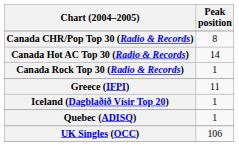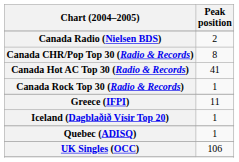+ row: Canada Radio (Nielsen BDS) | 2
Canada Hot AC Top 30 (Radio & Records) | Peak position: 14 -> 41
